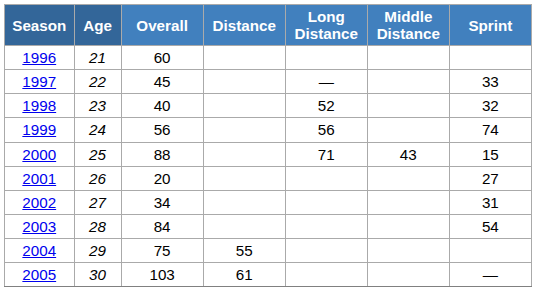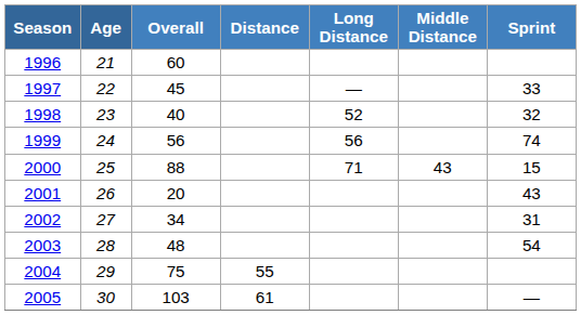2001 | Sprint: 27 -> 43
2003 | Overall: 84 -> 48
